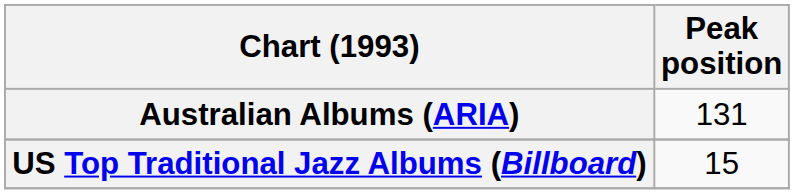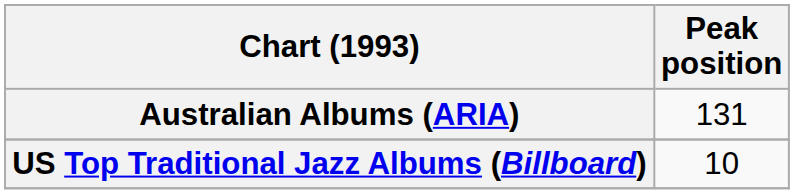US Top Traditional Jazz Albums (Billboard) | Peak position: 15 -> 10
